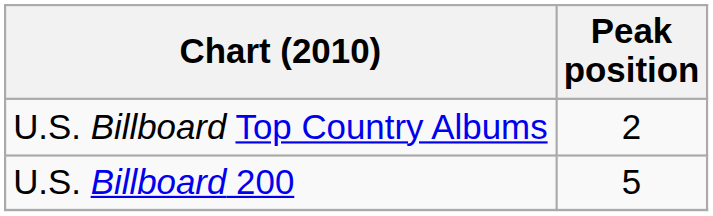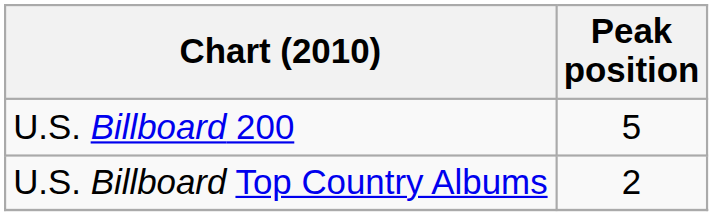rows swapped: U.S. Billboard Top Country Albums <-> U.S. Billboard 200
